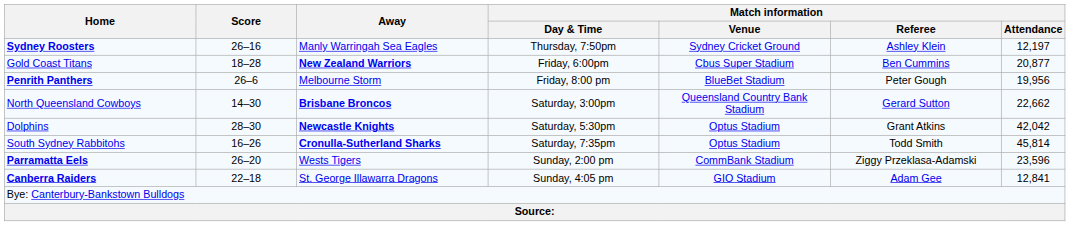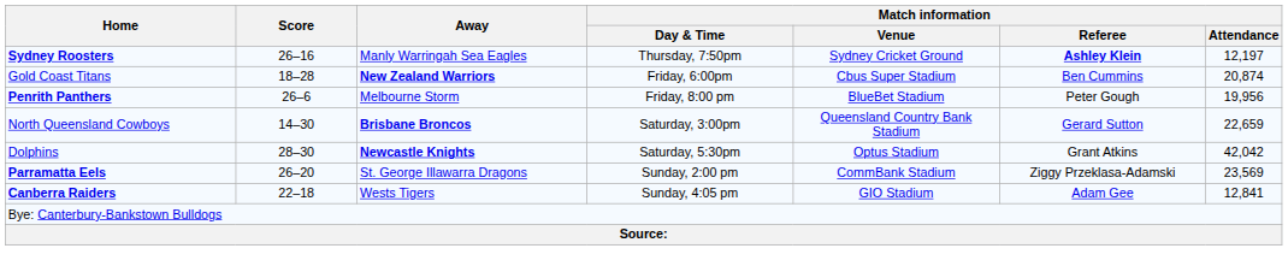Sydney Roosters | Match information / Referee: normal -> bold
Gold Coast Titans | Match information / Attendance: 20,877 -> 20,874
North Queensland Cowboys | Match information / Attendance: 22,662 -> 22,659
- row: South Sydney Rabbitohs | 16–26 | Cronulla-Sutherland Sharks | Saturday, 7:35pm | Optus Stadium | Todd Smith | 45,814
Parramatta Eels | Away: Wests Tigers -> St. George Illawarra Dragons
Parramatta Eels | Match information / Attendance: 23,596 -> 23,569
Canberra Raiders | Away: St. George Illawarra Dragons -> Wests Tigers
